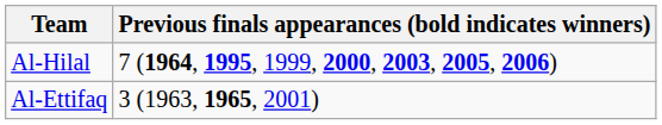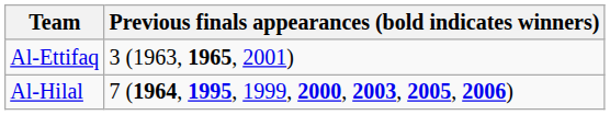rows swapped: Al-Hilal <-> Al-Ettifaq
